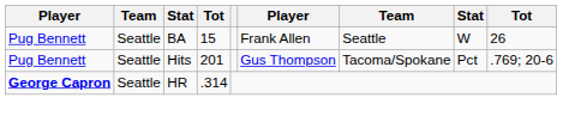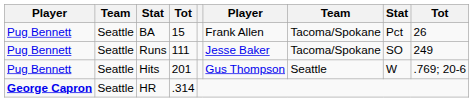BA | column 7: Seattle -> Tacoma/Spokane
BA | column 8: W -> Pct
+ row: Pug Bennett | Seattle | Runs | 111 | Jesse Baker | Tacoma/Spokane | SO | 249
Hits | column 7: Tacoma/Spokane -> Seattle
Hits | column 8: Pct -> W
